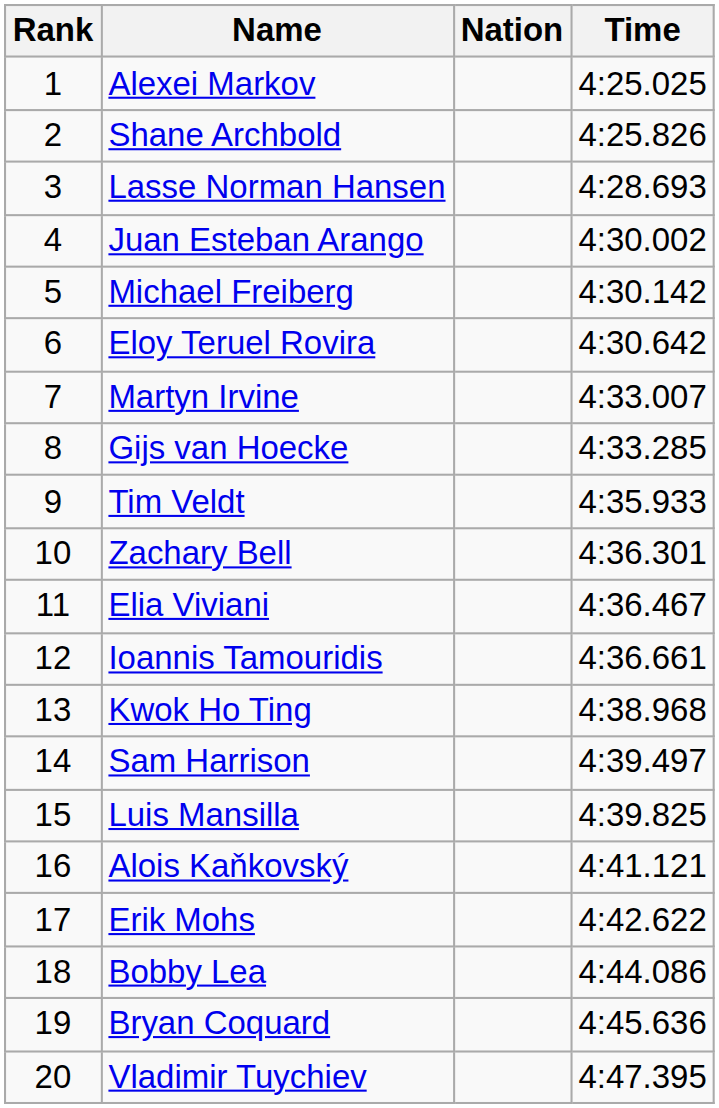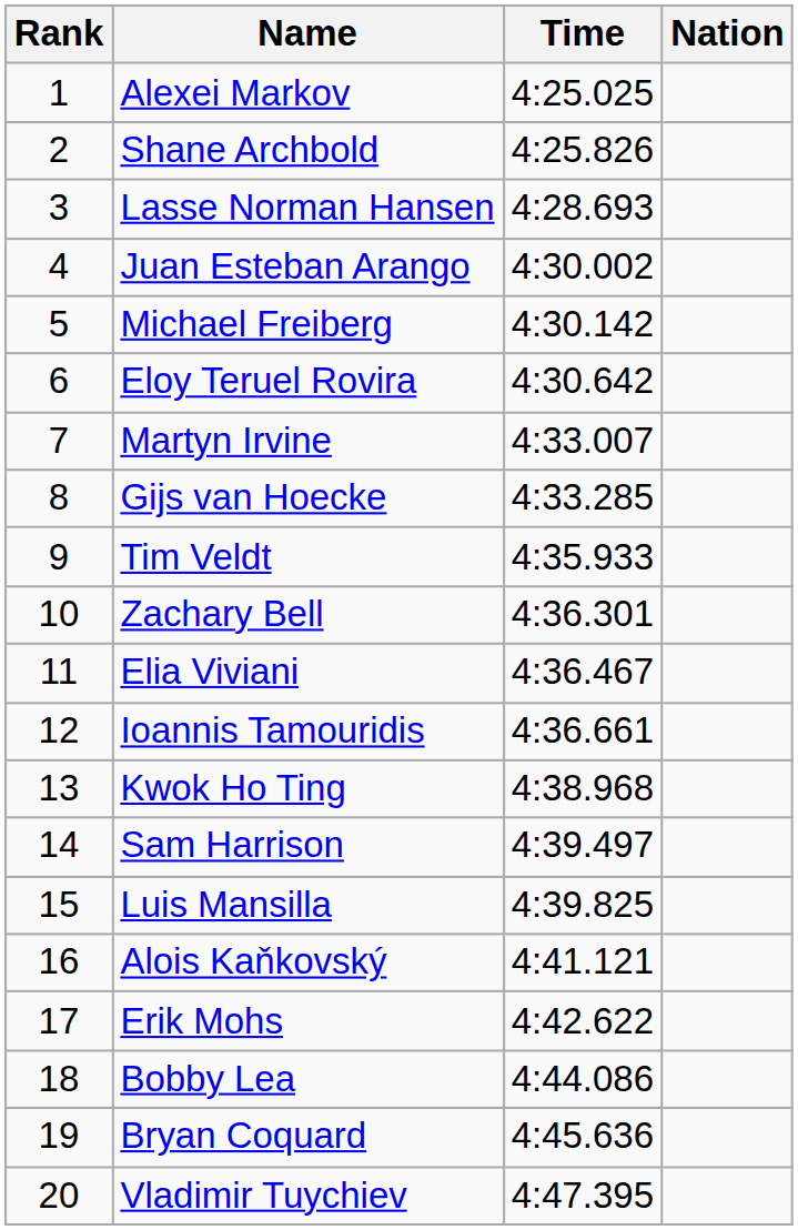columns swapped: Nation <-> Time
